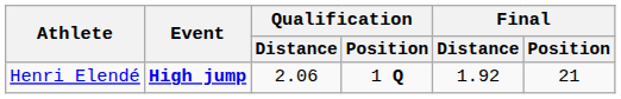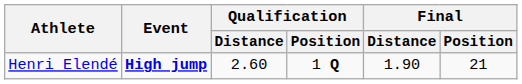Henri Elendé | Qualification / Distance: 2.06 -> 2.60
Henri Elendé | Final / Distance: 1.92 -> 1.90
